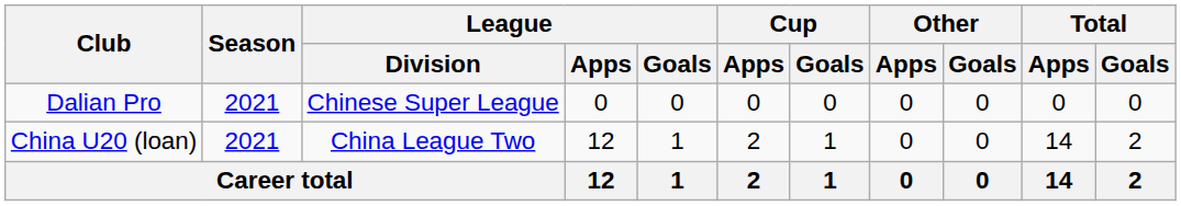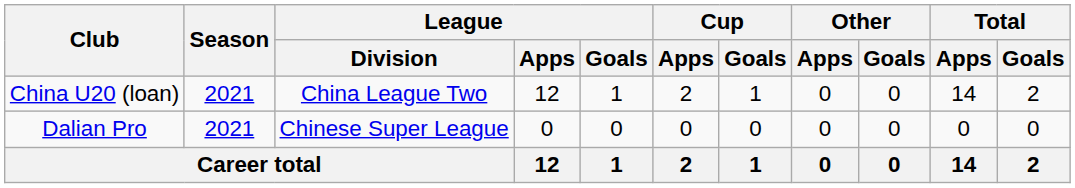rows swapped: Dalian Pro <-> China U20 (loan)
